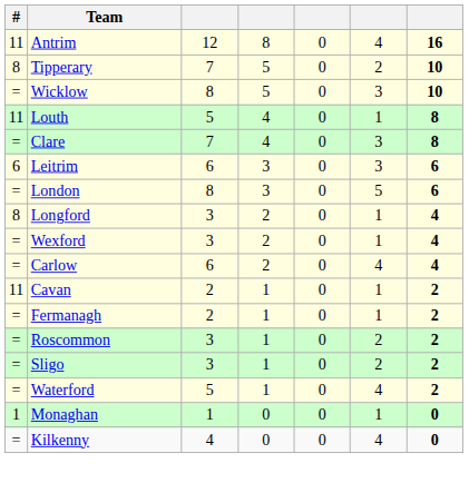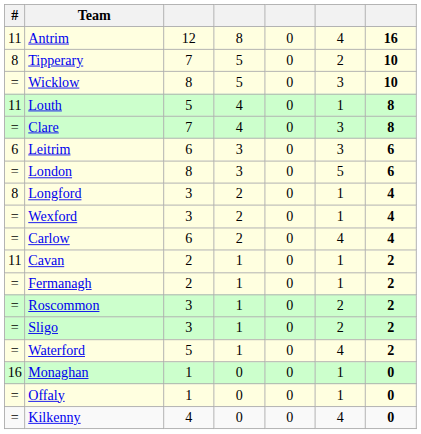Monaghan | #: 1 -> 16
+ row: = | Offaly | 1 | 0 | 0 | 1 | 0
